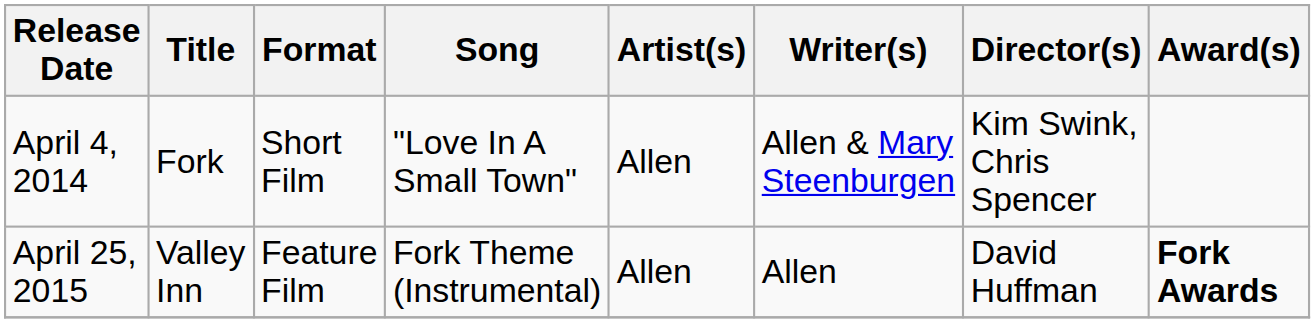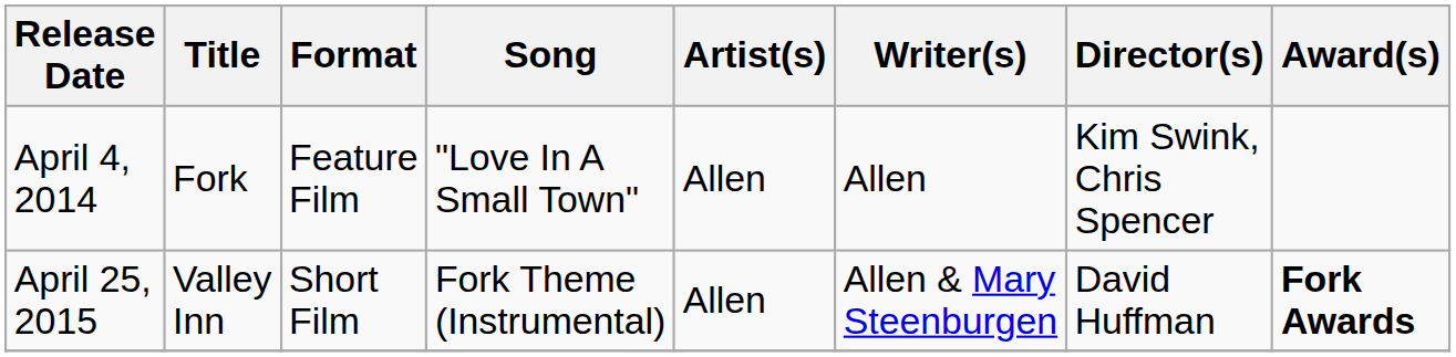April 4, 2014 | Format: Short Film -> Feature Film
April 4, 2014 | Writer(s): Allen & Mary Steenburgen -> Allen
April 25, 2015 | Format: Feature Film -> Short Film
April 25, 2015 | Writer(s): Allen -> Allen & Mary Steenburgen
